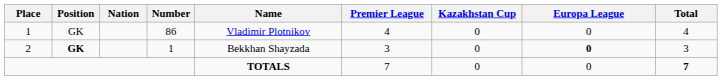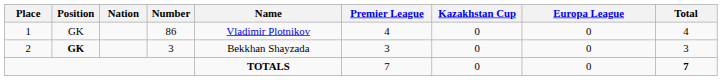2 | Number: 1 -> 3
2 | Europa League: bold -> normal
